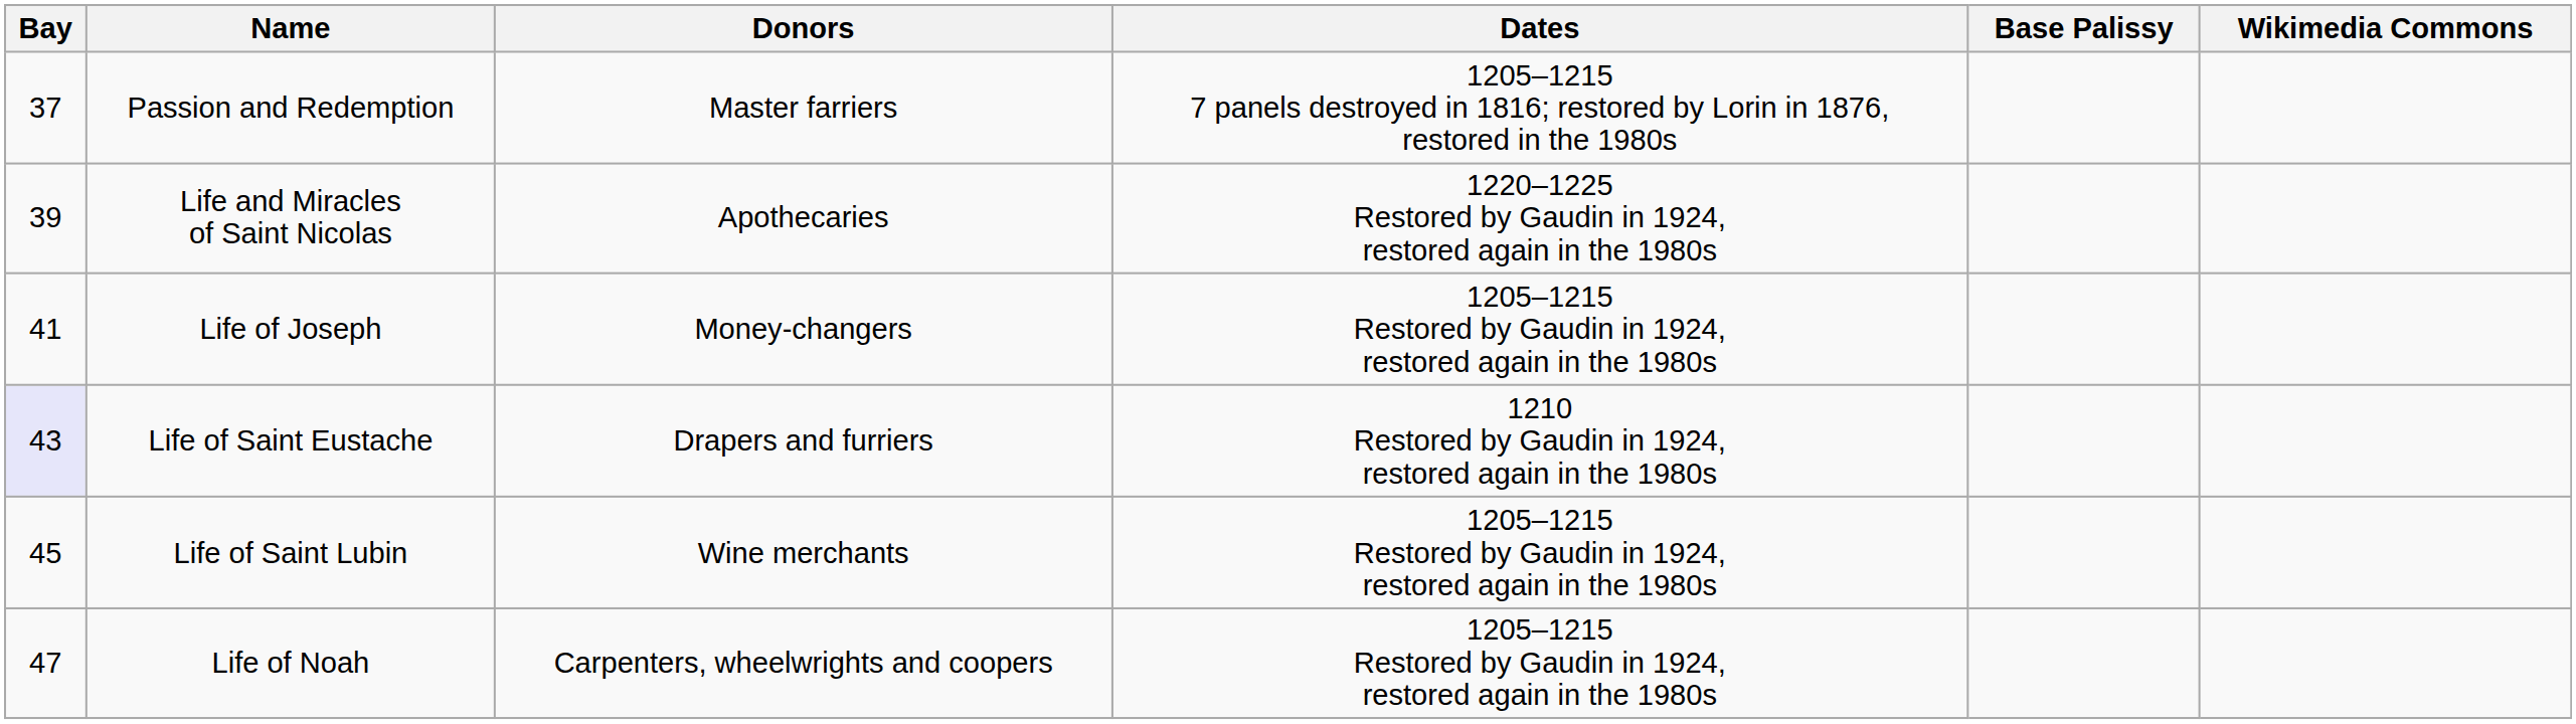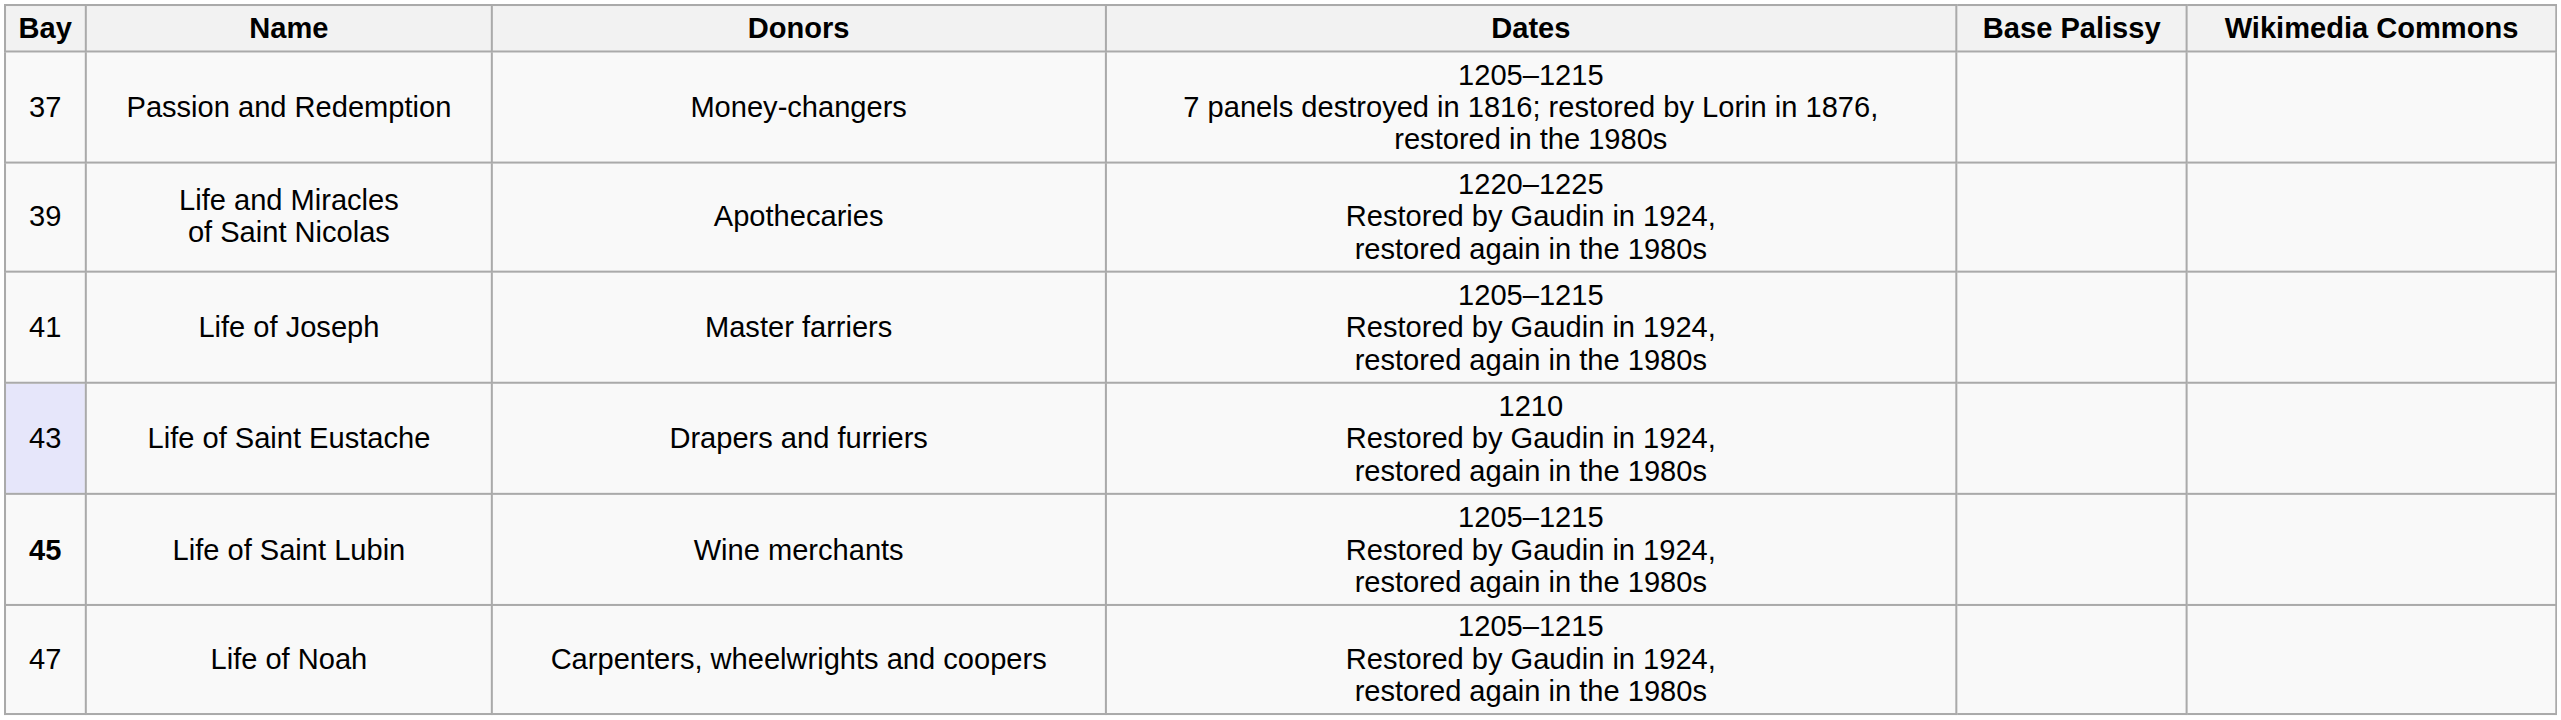Passion and Redemption | Donors: Master farriers -> Money-changers
Life of Joseph | Donors: Money-changers -> Master farriers
Life of Saint Lubin | Bay: normal -> bold
